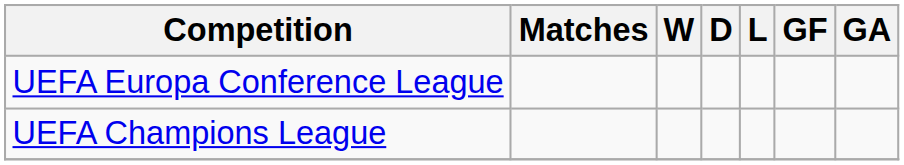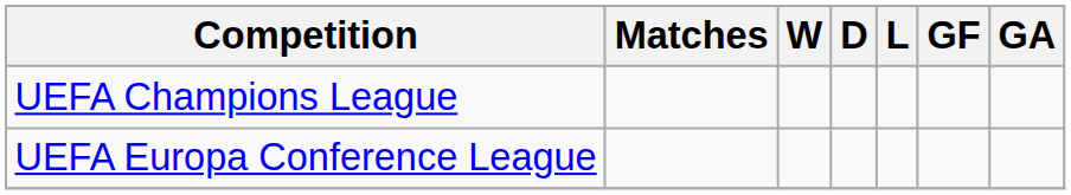rows swapped: UEFA Champions League <-> UEFA Europa Conference League
